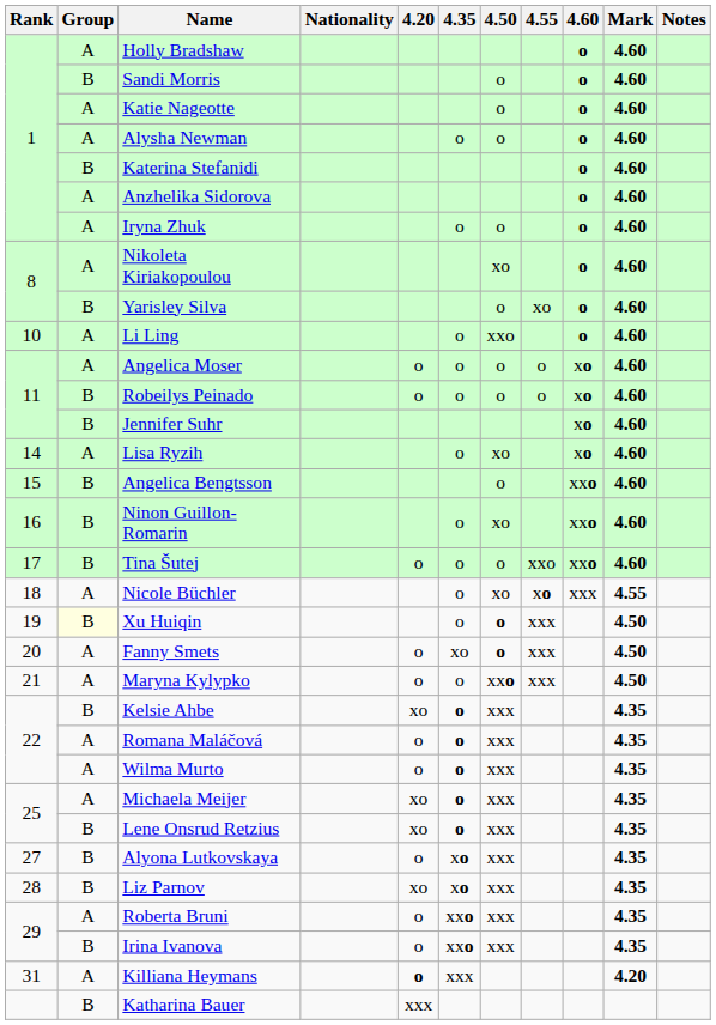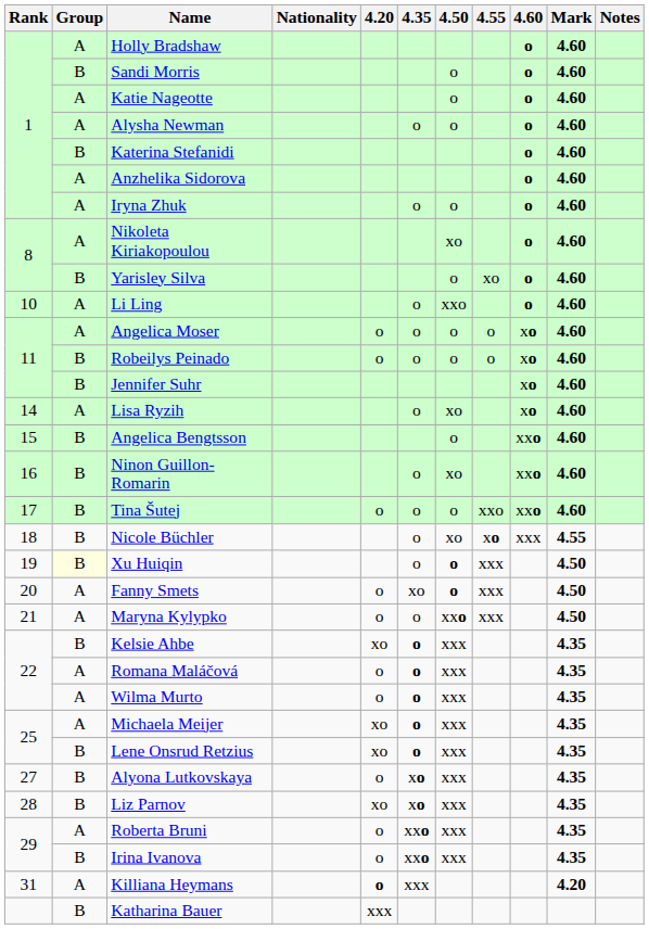Nicole Büchler | Group: A -> B
